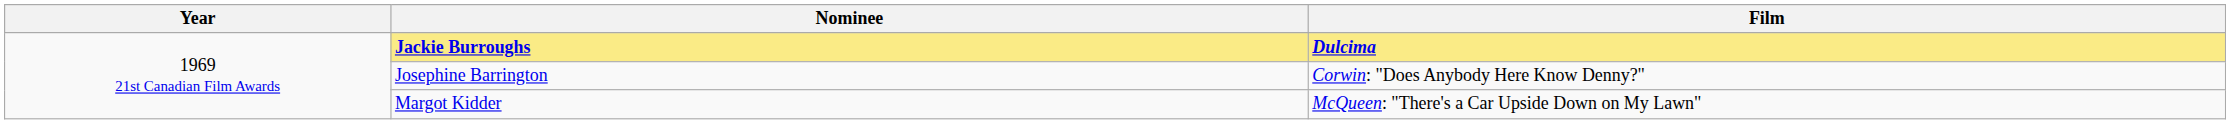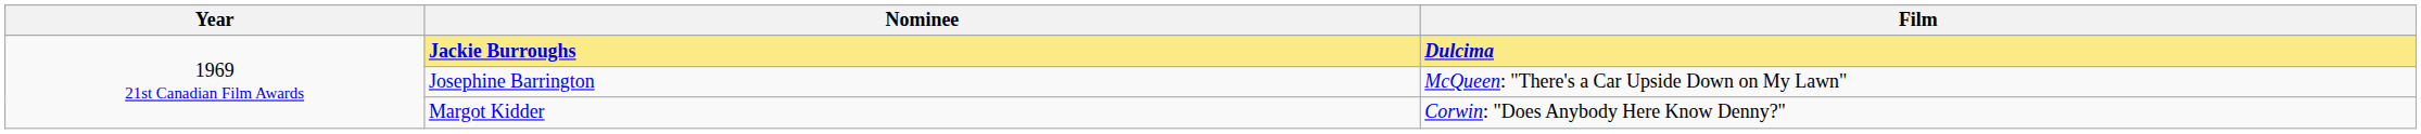Josephine Barrington | Film: Corwin: "Does Anybody Here Know Denny?" -> McQueen: "There's a Car Upside Down on My Lawn"
Margot Kidder | Film: McQueen: "There's a Car Upside Down on My Lawn" -> Corwin: "Does Anybody Here Know Denny?"
